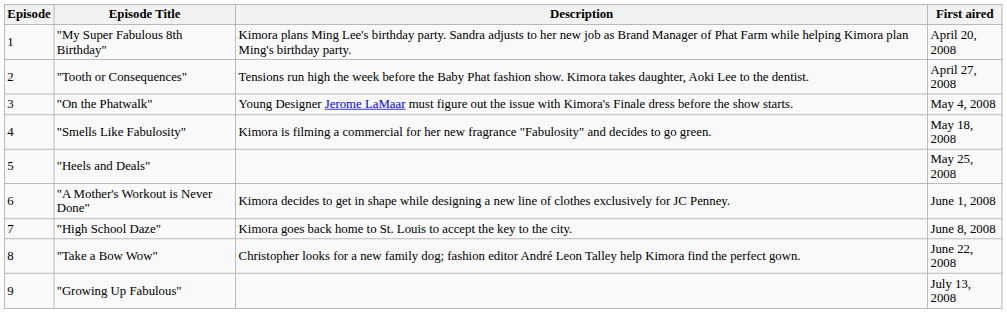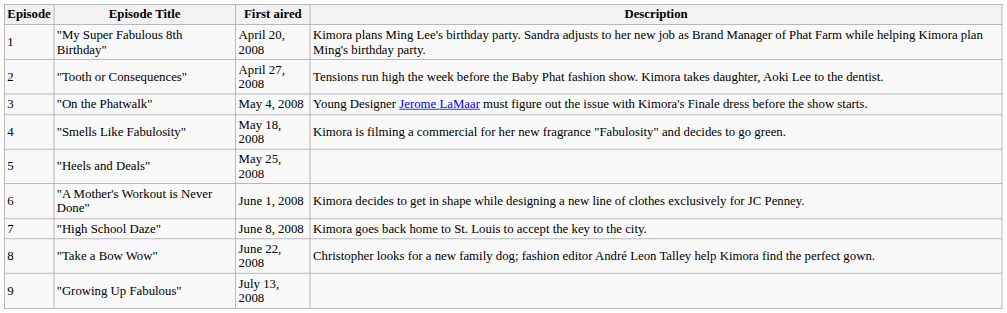columns swapped: First aired <-> Description
